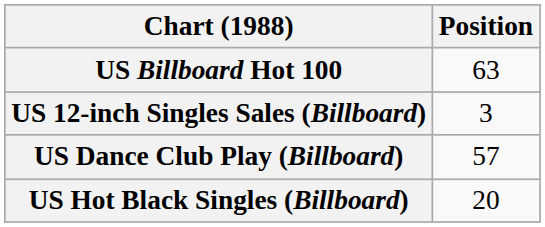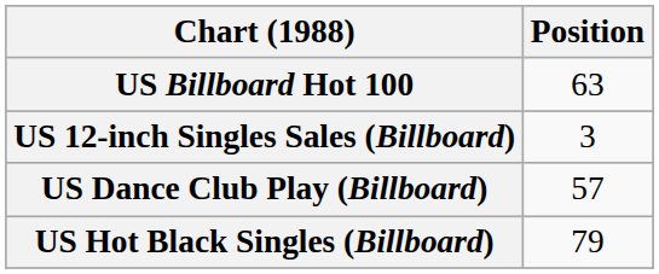US Hot Black Singles (Billboard) | Position: 20 -> 79
